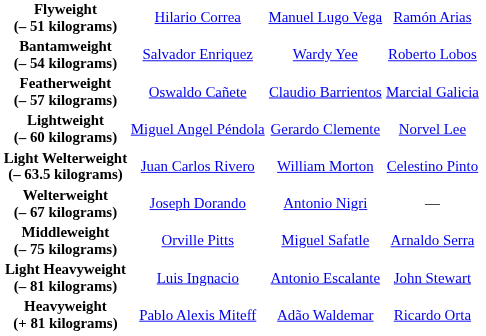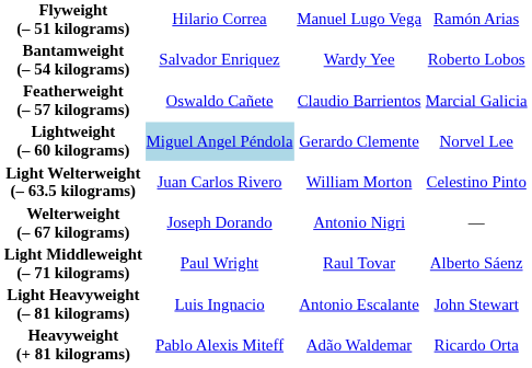Lightweight (– 60 kilograms) | column 2: no background -> lightblue background
+ row: Light Middleweight (– 71 kilograms) | Paul Wright | Raul Tovar | Alberto Sáenz
- row: Middleweight (– 75 kilograms) | Orville Pitts | Miguel Safatle | Arnaldo Serra
